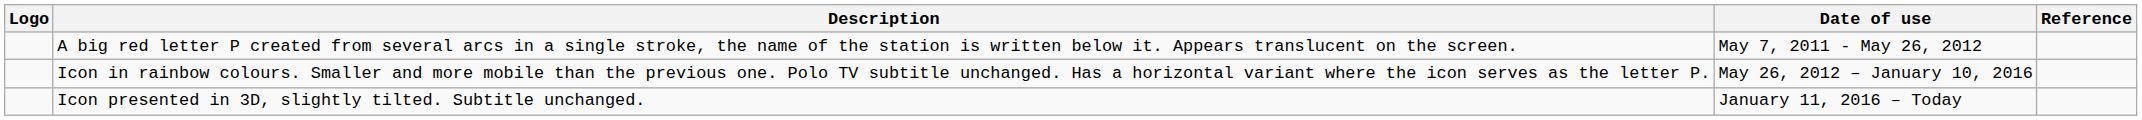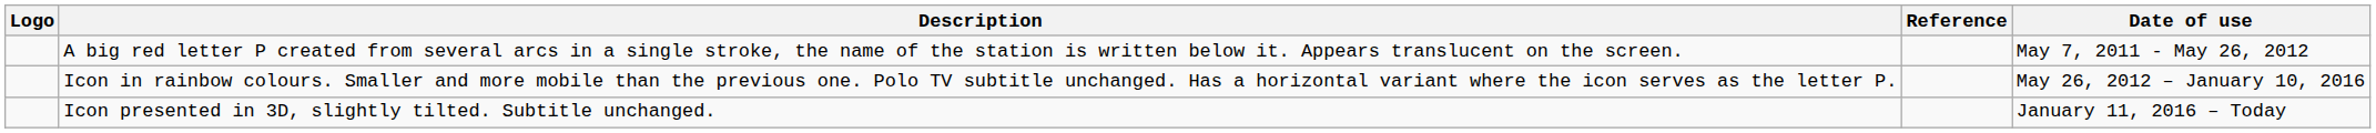columns swapped: Date of use <-> Reference
